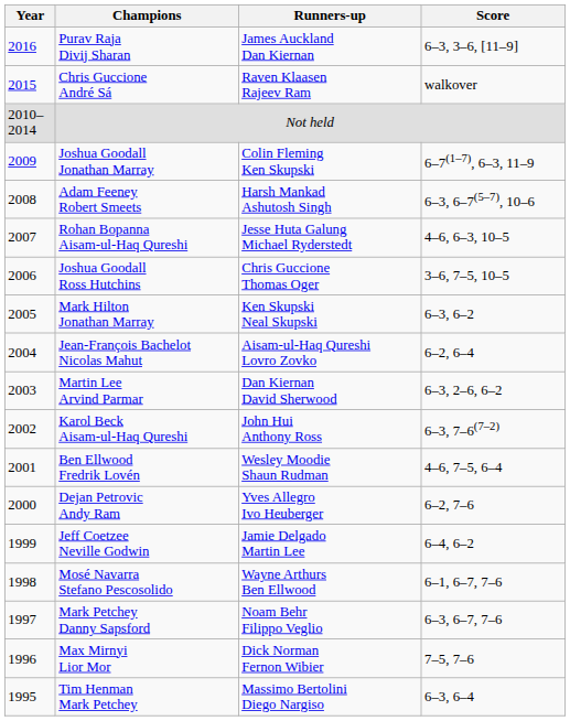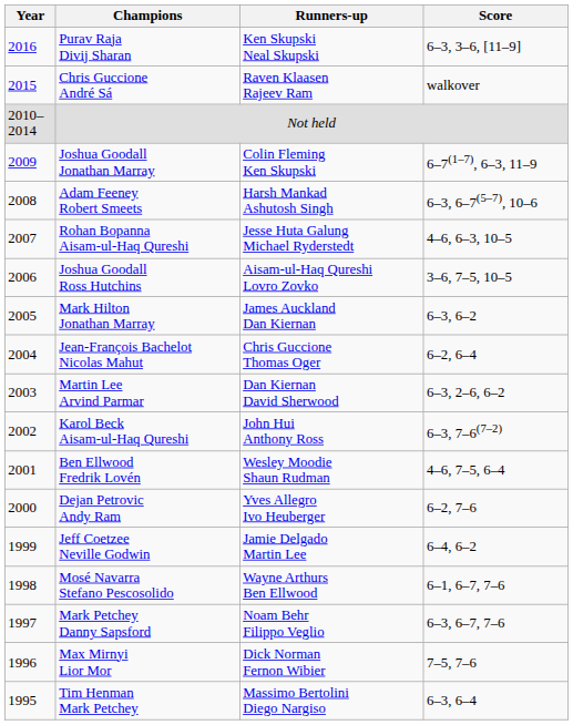Purav Raja Divij Sharan | Runners-up: James Auckland Dan Kiernan -> Ken Skupski Neal Skupski
Joshua Goodall Ross Hutchins | Runners-up: Chris Guccione Thomas Oger -> Aisam-ul-Haq Qureshi Lovro Zovko
Mark Hilton Jonathan Marray | Runners-up: Ken Skupski Neal Skupski -> James Auckland Dan Kiernan
Jean-François Bachelot Nicolas Mahut | Runners-up: Aisam-ul-Haq Qureshi Lovro Zovko -> Chris Guccione Thomas Oger
